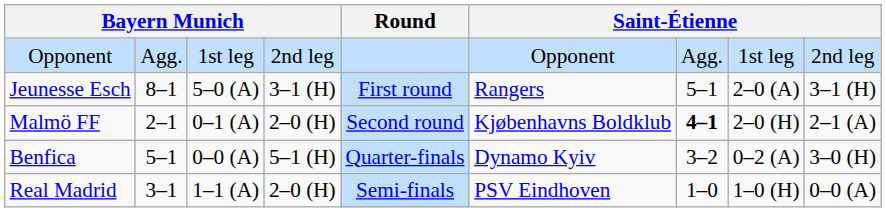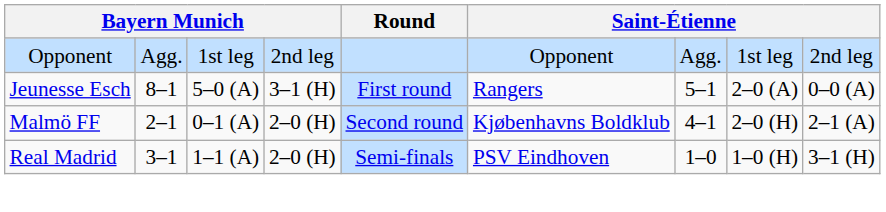Jeunesse Esch | column 9: 3–1 (H) -> 0–0 (A)
Malmö FF | column 7: bold -> normal
- row: Benfica | 5–1 | 0–0 (A) | 5–1 (H) | Quarter-finals | Dynamo Kyiv | 3–2 | 0–2 (A) | 3–0 (H)
Real Madrid | column 9: 0–0 (A) -> 3–1 (H)
